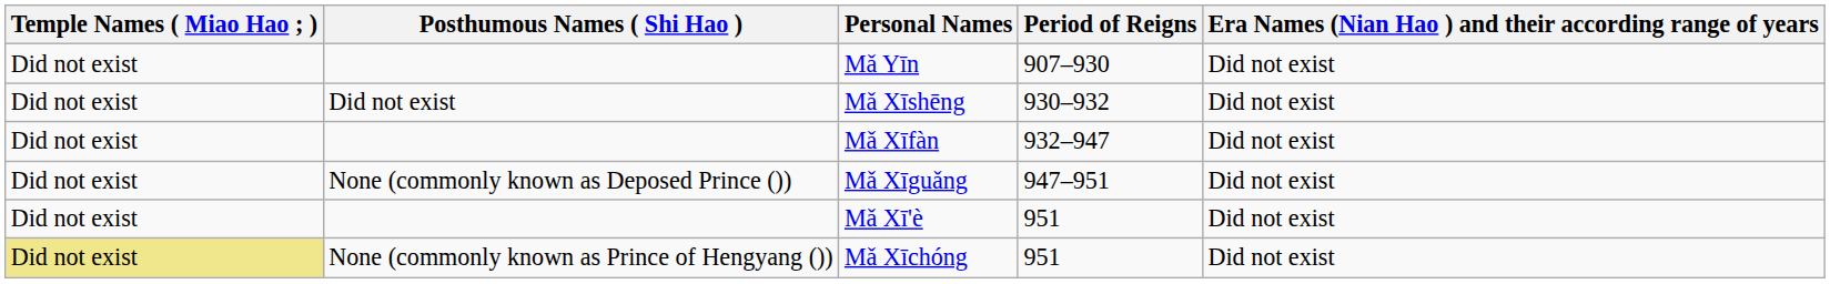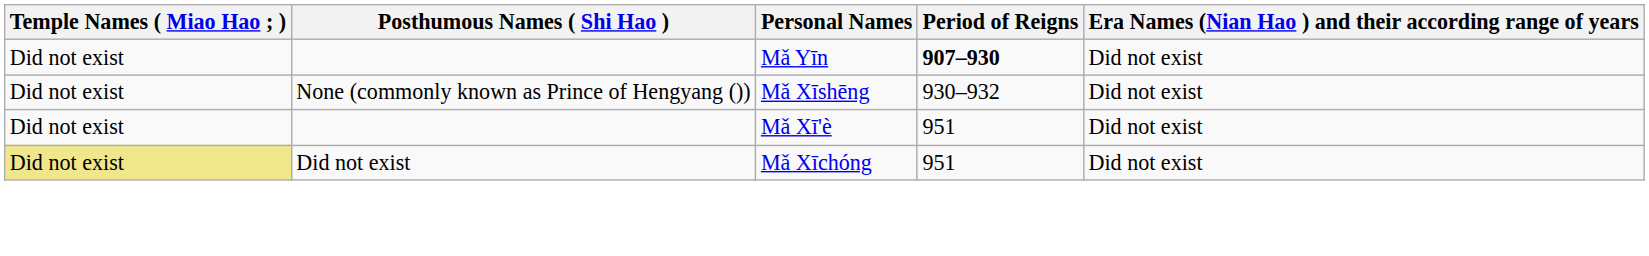Mǎ Yīn | Period of Reigns: normal -> bold
Mǎ Xīshēng | Posthumous Names ( Shi Hao ): Did not exist -> None (commonly known as Prince of Hengyang ())
- row: Did not exist | Mǎ Xīfàn | 932–947 | Did not exist
- row: Did not exist | None (commonly known as Deposed Prince ()) | Mǎ Xīguǎng | 947–951 | Did not exist
Mǎ Xīchóng | Posthumous Names ( Shi Hao ): None (commonly known as Prince of Hengyang ()) -> Did not exist
